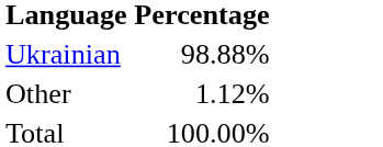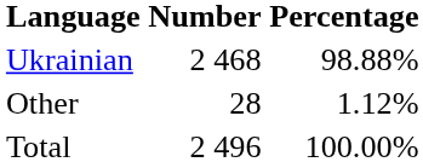+ column: Number | 2 468 | 28 | 2 496
